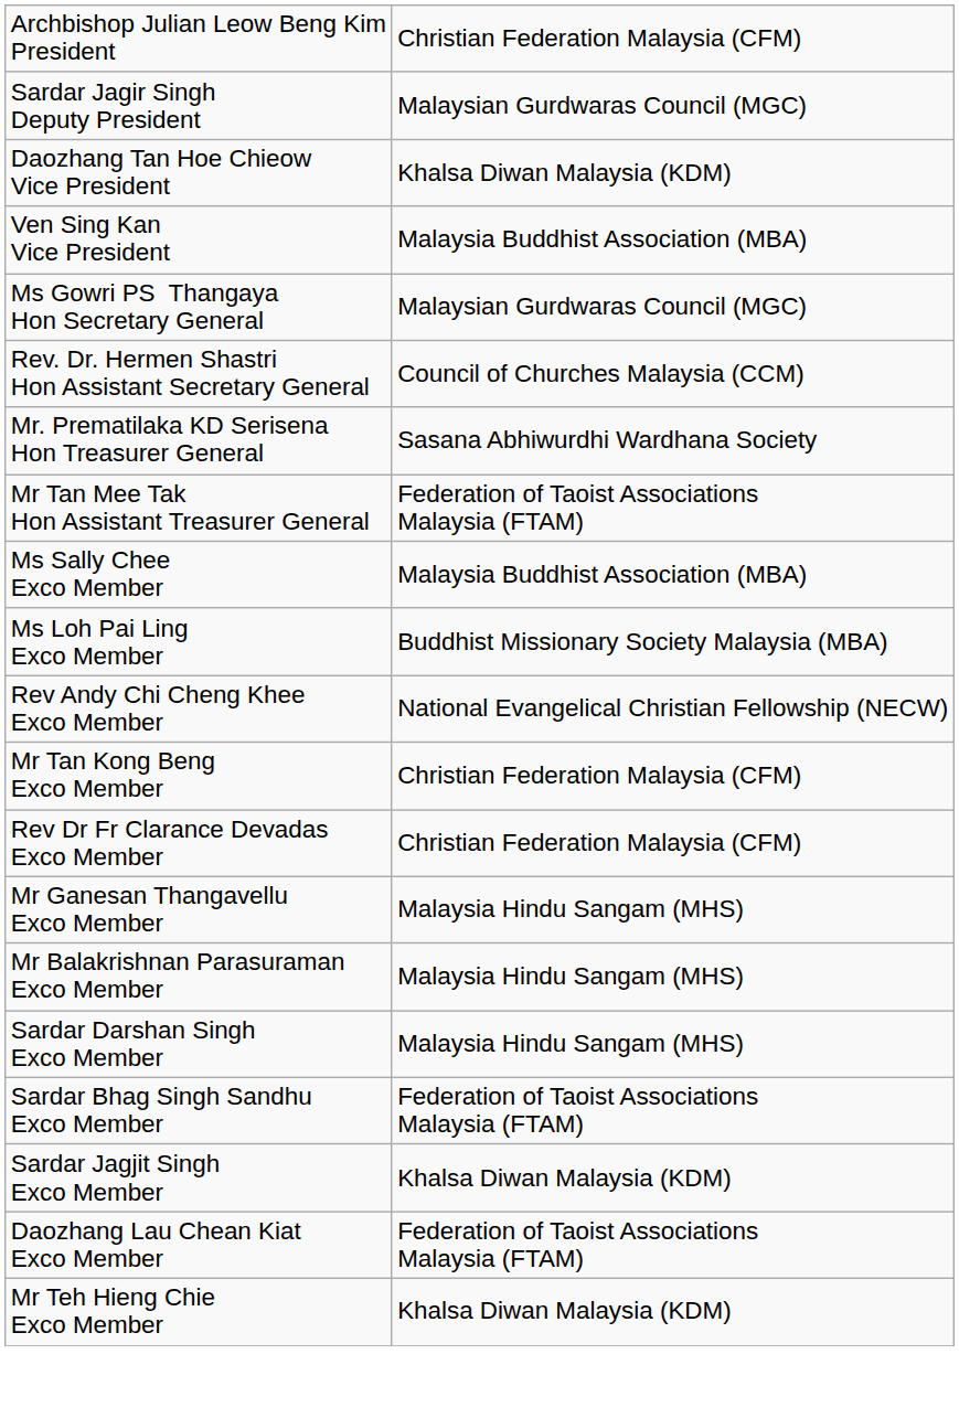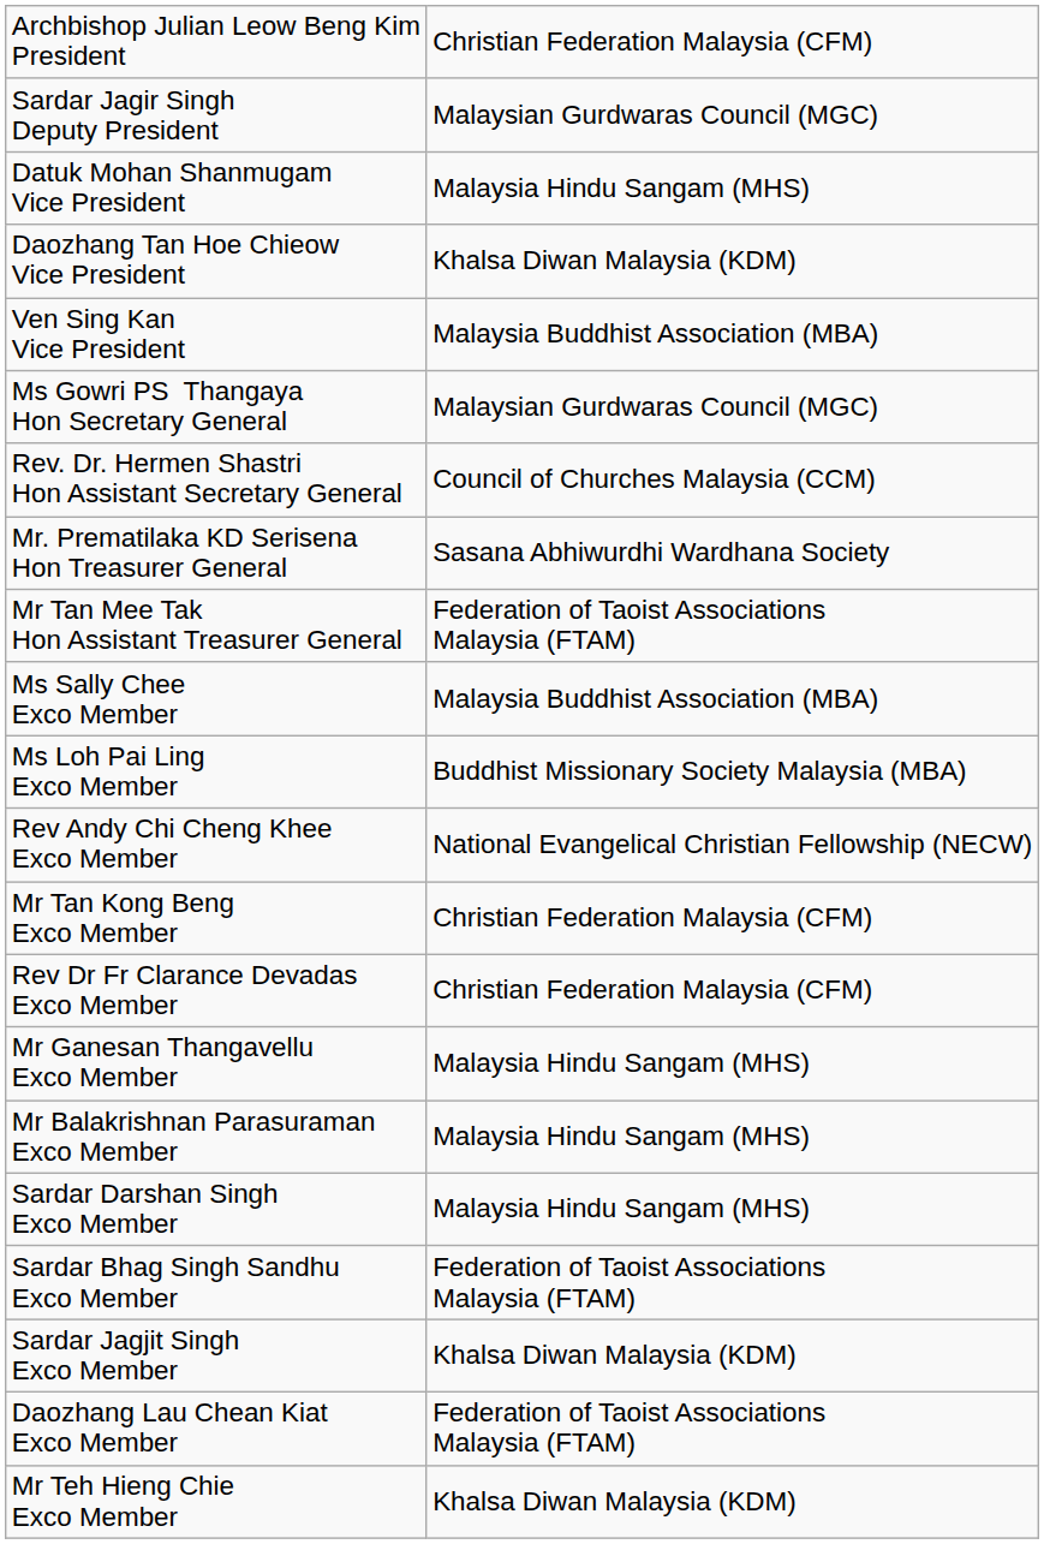+ row: Datuk Mohan Shanmugam Vice President | Malaysia Hindu Sangam (MHS)
